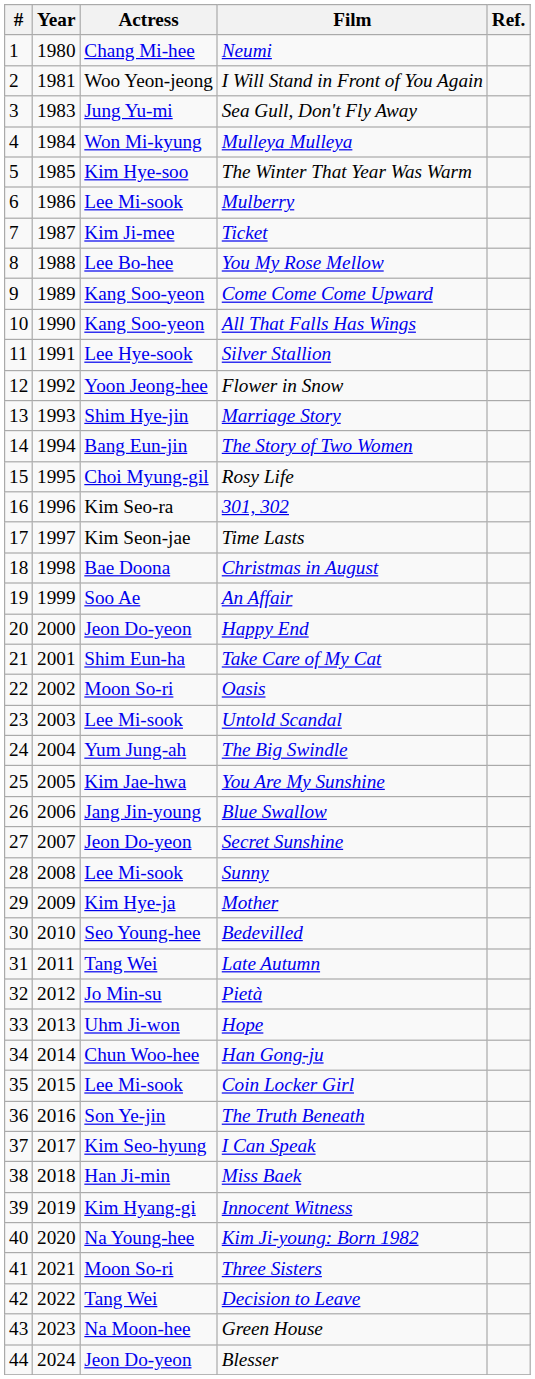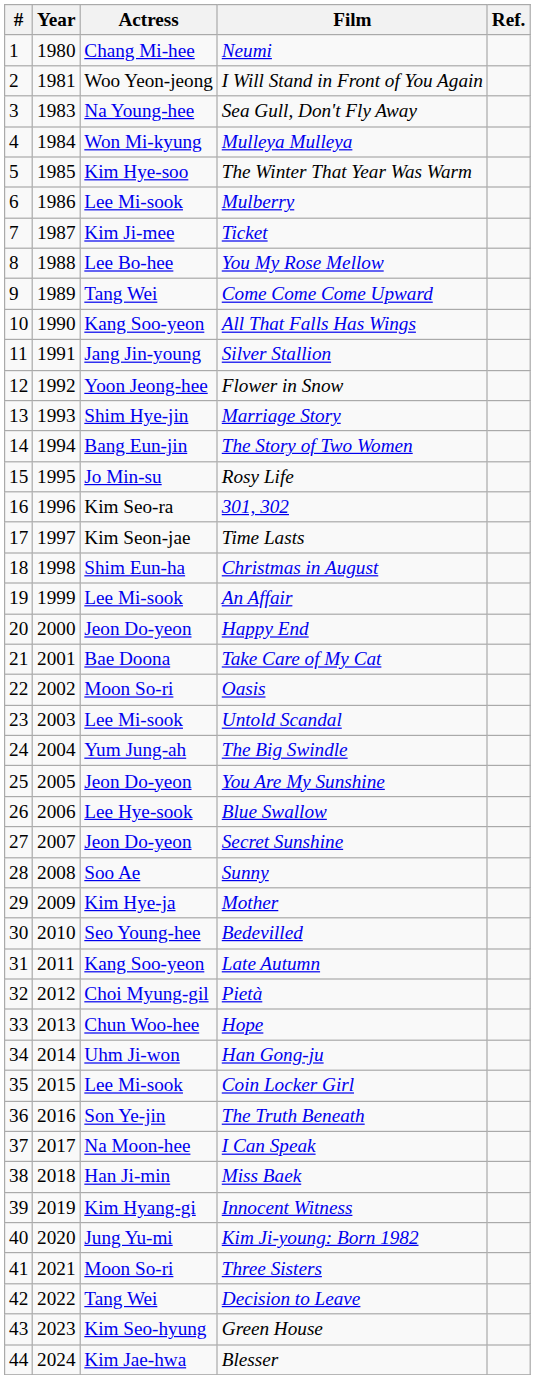Sea Gull, Don't Fly Away | Actress: Jung Yu-mi -> Na Young-hee
Come Come Come Upward | Actress: Kang Soo-yeon -> Tang Wei
Silver Stallion | Actress: Lee Hye-sook -> Jang Jin-young
Rosy Life | Actress: Choi Myung-gil -> Jo Min-su
Christmas in August | Actress: Bae Doona -> Shim Eun-ha
An Affair | Actress: Soo Ae -> Lee Mi-sook
Take Care of My Cat | Actress: Shim Eun-ha -> Bae Doona
You Are My Sunshine | Actress: Kim Jae-hwa -> Jeon Do-yeon
Blue Swallow | Actress: Jang Jin-young -> Lee Hye-sook
Sunny | Actress: Lee Mi-sook -> Soo Ae
Late Autumn | Actress: Tang Wei -> Kang Soo-yeon
Pietà | Actress: Jo Min-su -> Choi Myung-gil
Hope | Actress: Uhm Ji-won -> Chun Woo-hee
Han Gong-ju | Actress: Chun Woo-hee -> Uhm Ji-won
I Can Speak | Actress: Kim Seo-hyung -> Na Moon-hee
Kim Ji-young: Born 1982 | Actress: Na Young-hee -> Jung Yu-mi
Green House | Actress: Na Moon-hee -> Kim Seo-hyung
Blesser | Actress: Jeon Do-yeon -> Kim Jae-hwa
